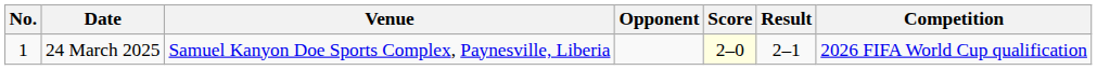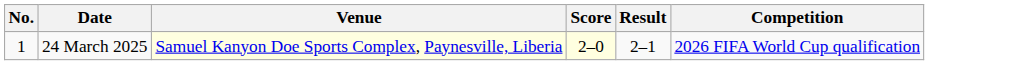- column: Opponent
24 March 2025 | Venue: no background -> lightyellow background
